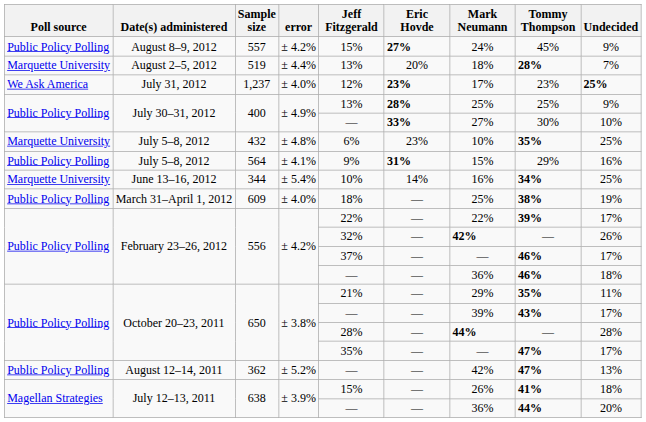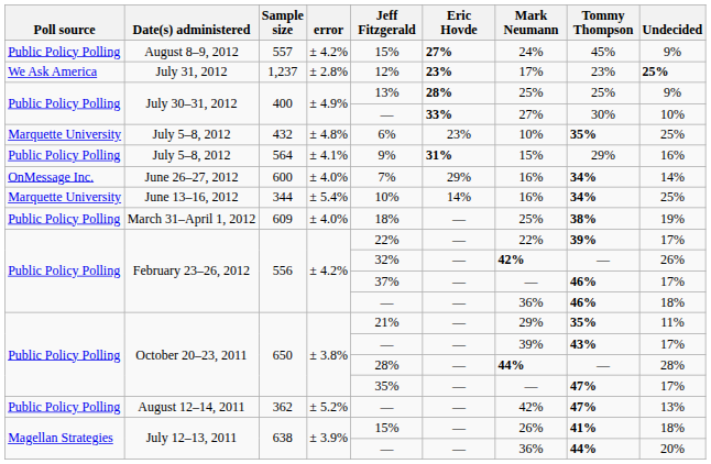- row: Marquette University | August 2–5, 2012 | 519 | ± 4.4% | 13% | 20% | 18% | 28% | 7%
1,237 | error: ± 4.0% -> ± 2.8%
+ row: OnMessage Inc. | June 26–27, 2012 | 600 | ± 4.0% | 7% | 29% | 16% | 34% | 14%
